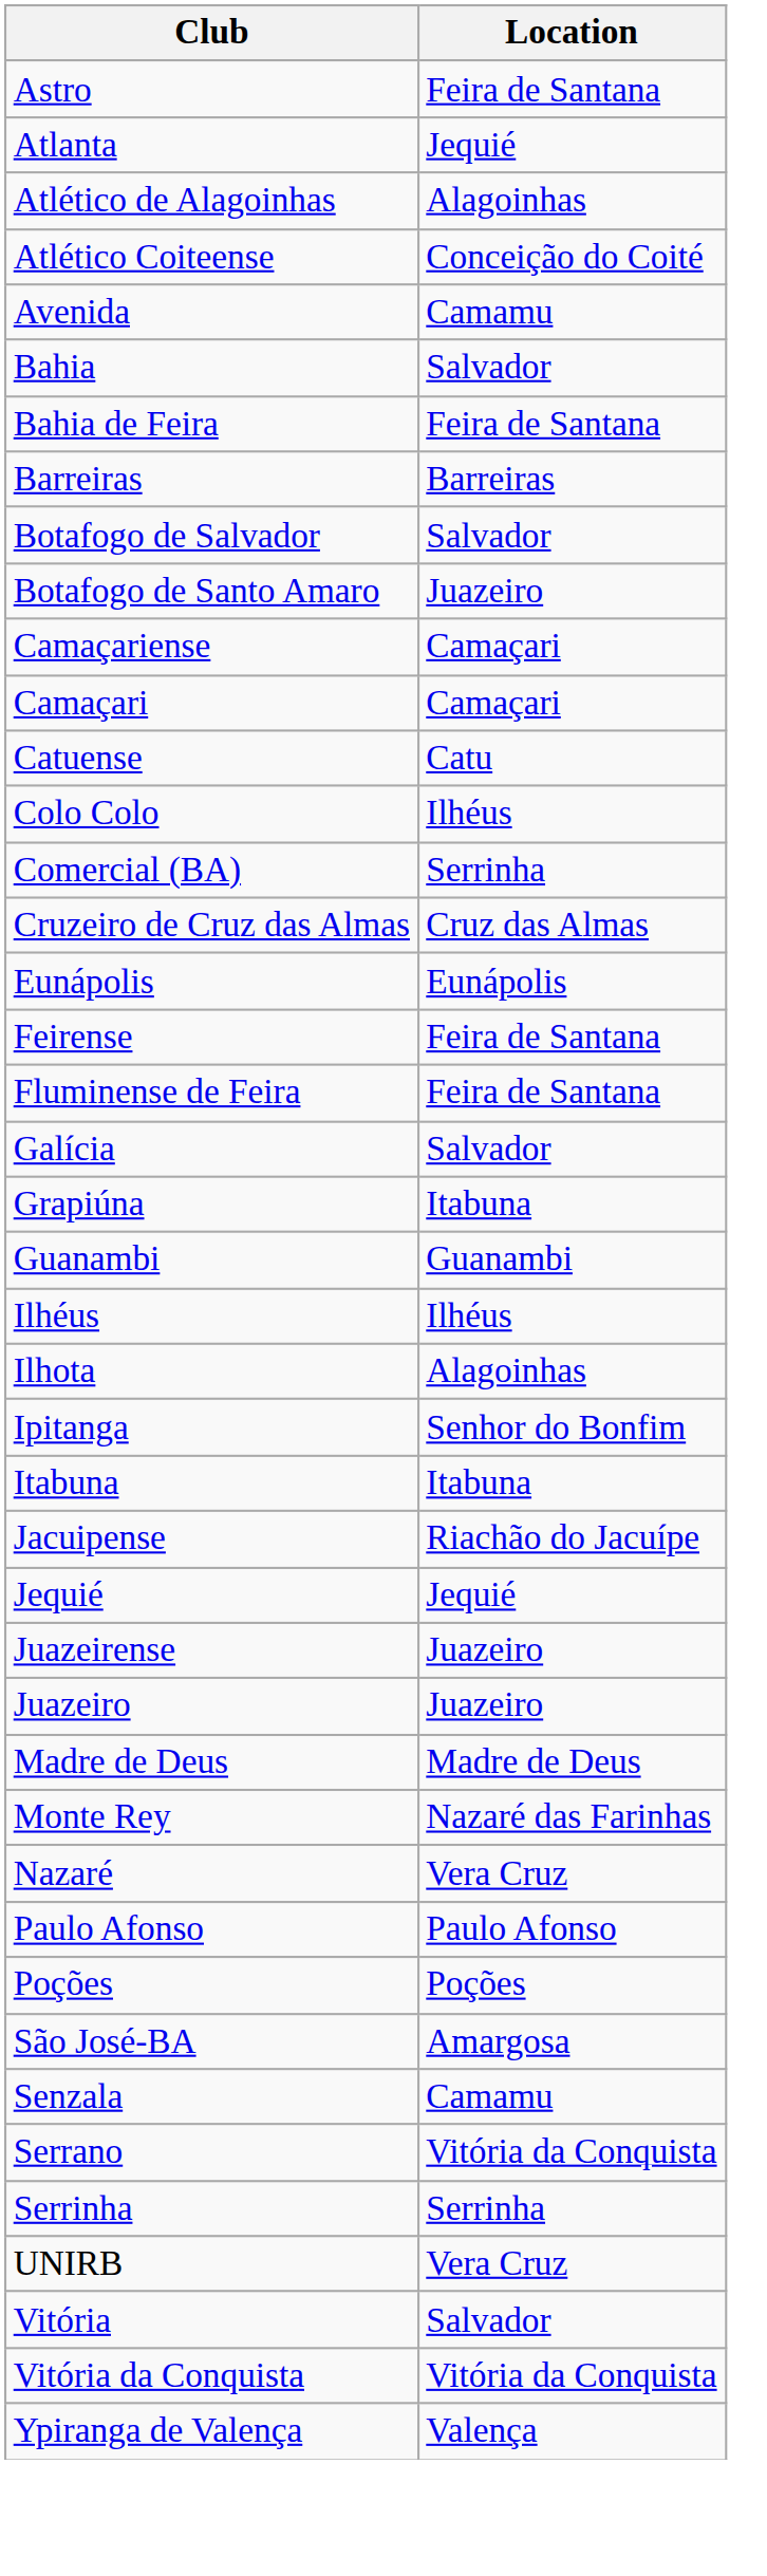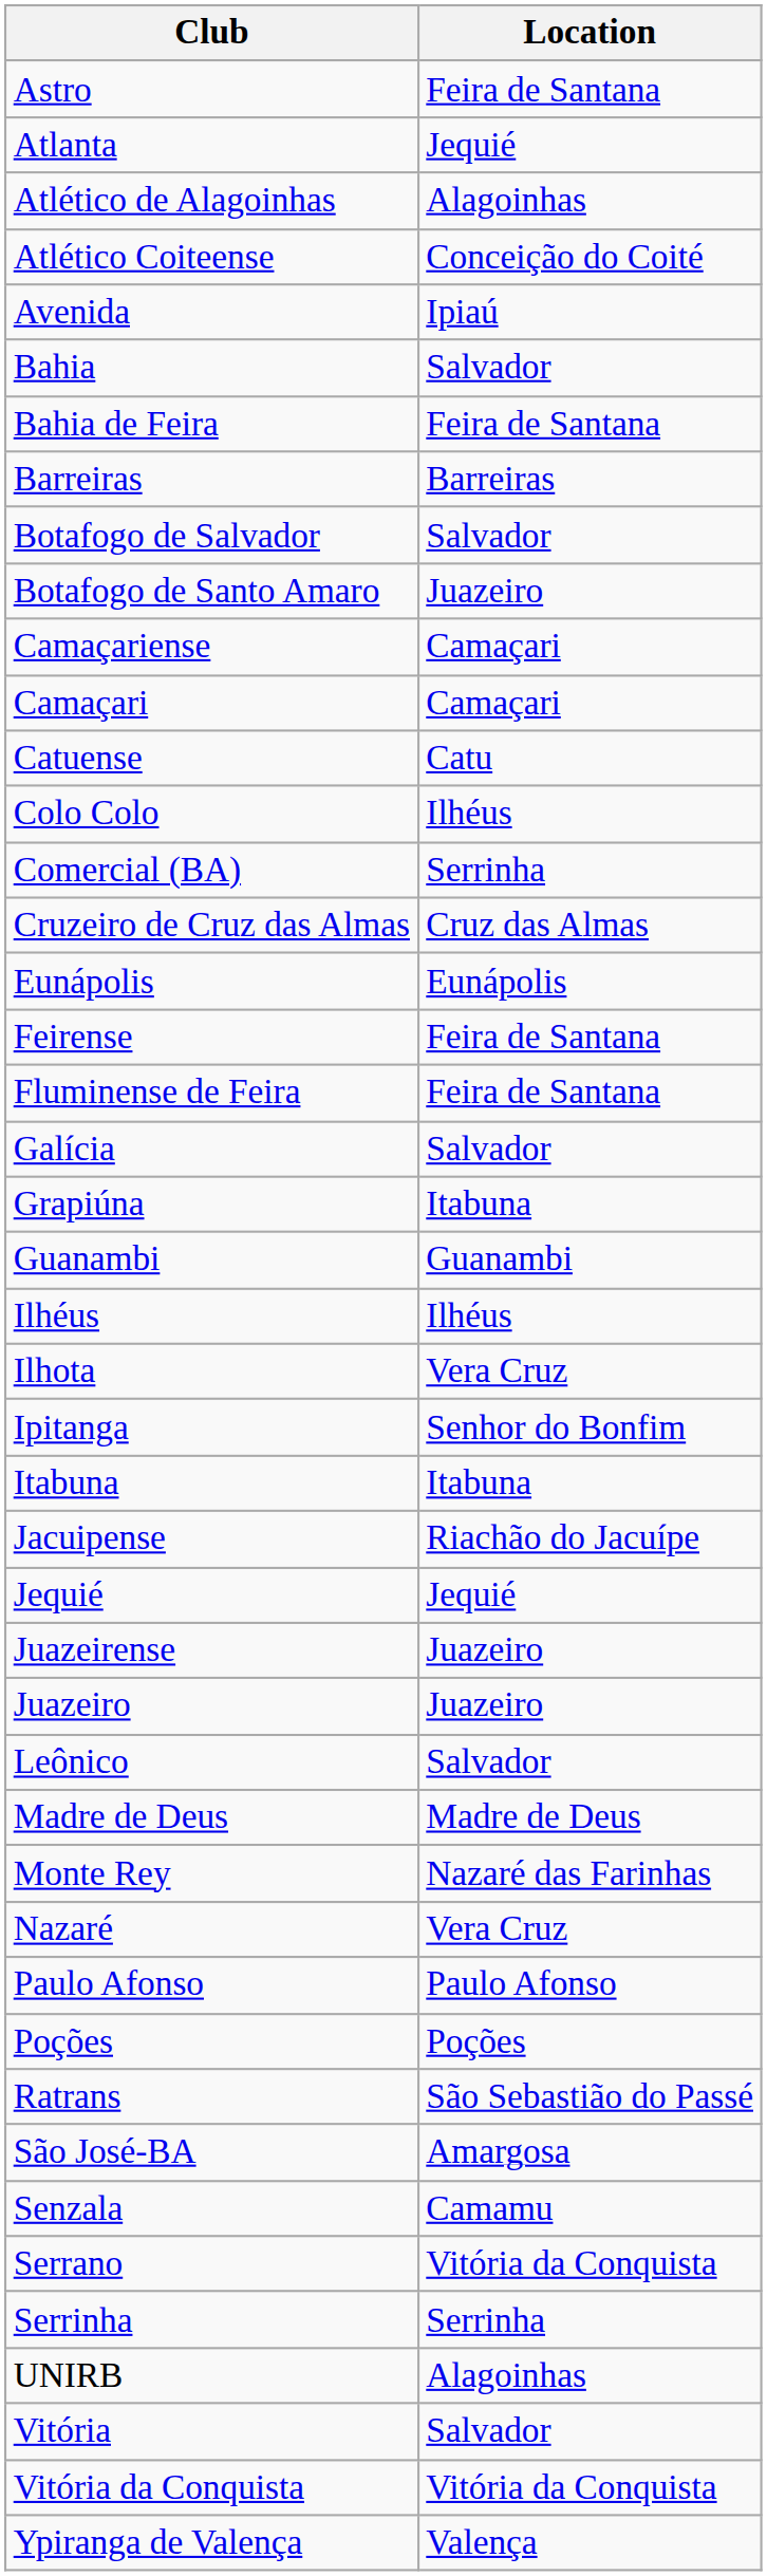Avenida | Location: Camamu -> Ipiaú
Ilhota | Location: Alagoinhas -> Vera Cruz
+ row: Leônico | Salvador
+ row: Ratrans | São Sebastião do Passé
UNIRB | Location: Vera Cruz -> Alagoinhas
